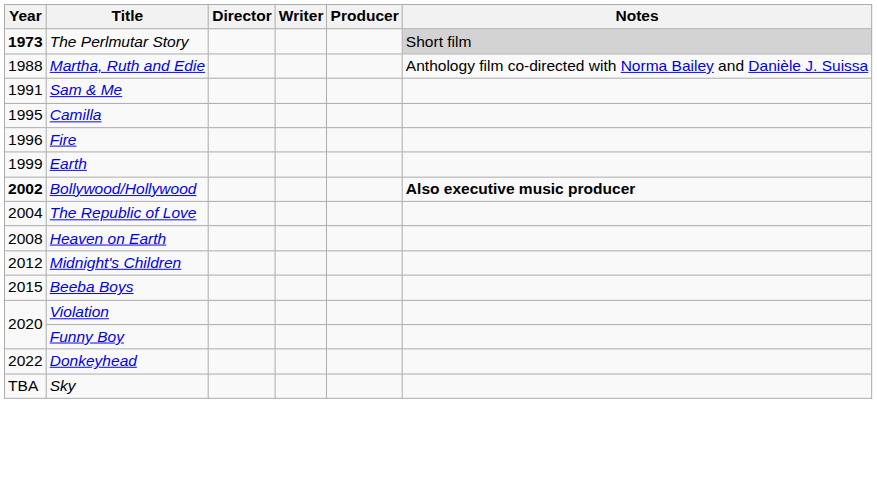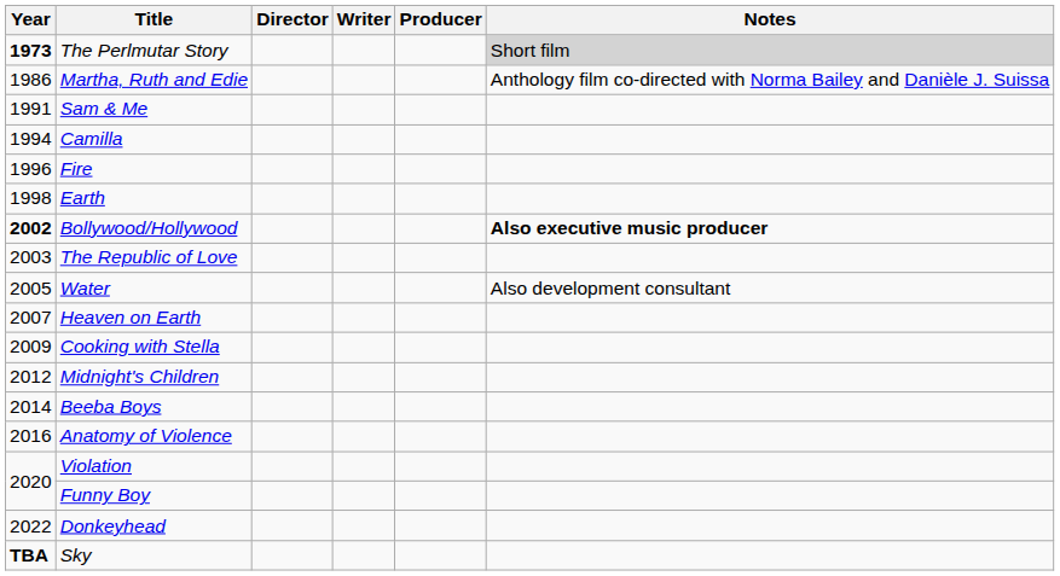Martha, Ruth and Edie | Year: 1988 -> 1986
Camilla | Year: 1995 -> 1994
Earth | Year: 1999 -> 1998
The Republic of Love | Year: 2004 -> 2003
+ row: 2005 | Water | Also development consultant
Heaven on Earth | Year: 2008 -> 2007
+ row: 2009 | Cooking with Stella
Beeba Boys | Year: 2015 -> 2014
+ row: 2016 | Anatomy of Violence
Sky | Year: normal -> bold
